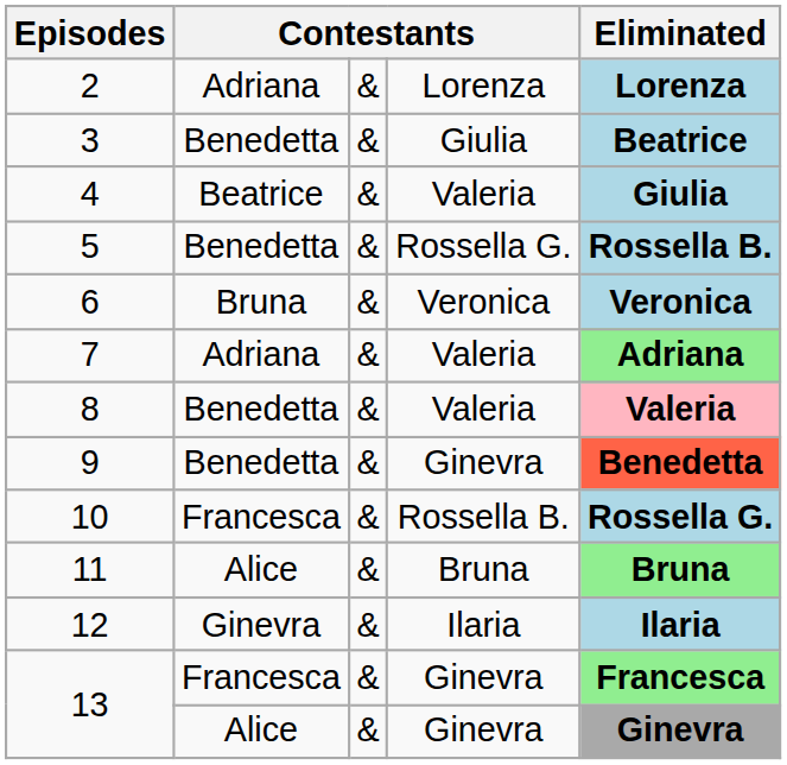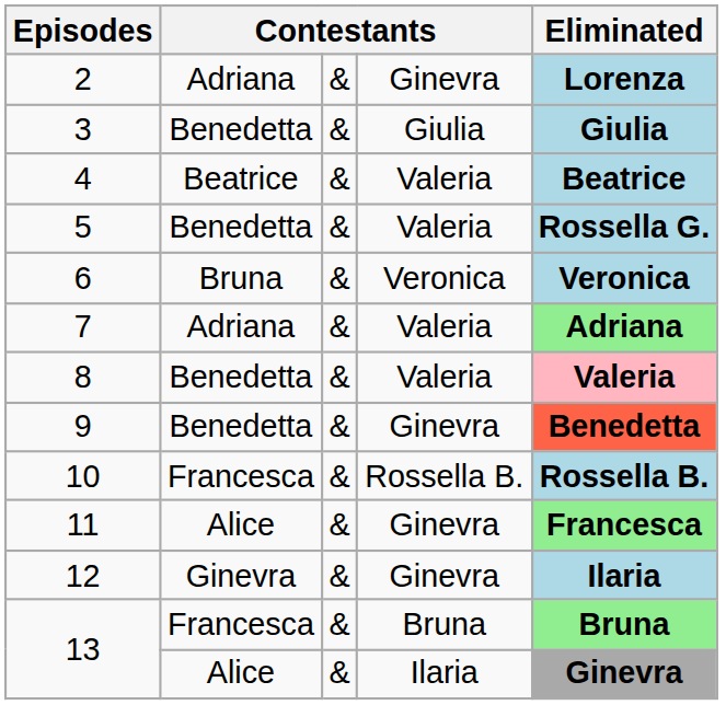2 | column 4: Lorenza -> Ginevra
3 | Eliminated: Beatrice -> Giulia
4 | Eliminated: Giulia -> Beatrice
5 | column 4: Rossella G. -> Valeria
5 | Eliminated: Rossella B. -> Rossella G.
10 | Eliminated: Rossella G. -> Rossella B.
11 | column 4: Bruna -> Ginevra
11 | Eliminated: Bruna -> Francesca
12 | column 4: Ilaria -> Ginevra
13 / Francesca | column 4: Ginevra -> Bruna
13 / Francesca | Eliminated: Francesca -> Bruna
13 / Alice | column 4: Ginevra -> Ilaria
